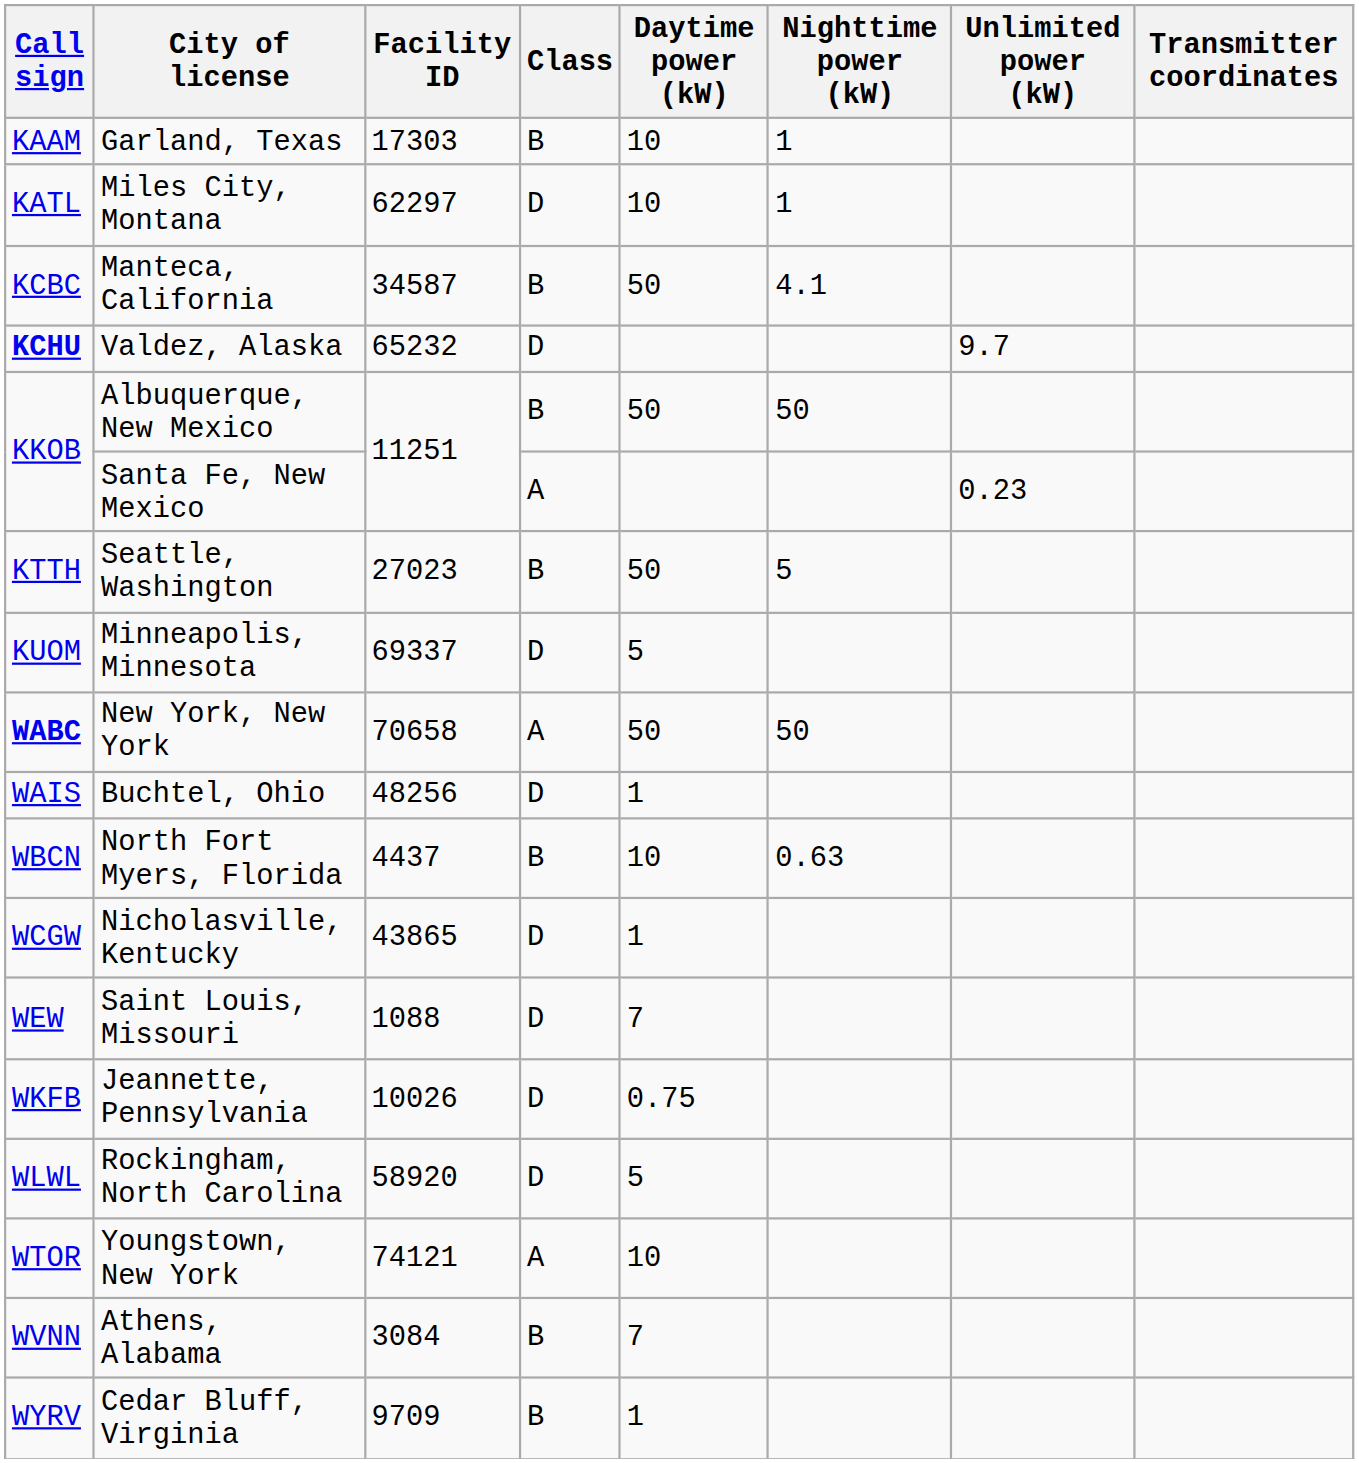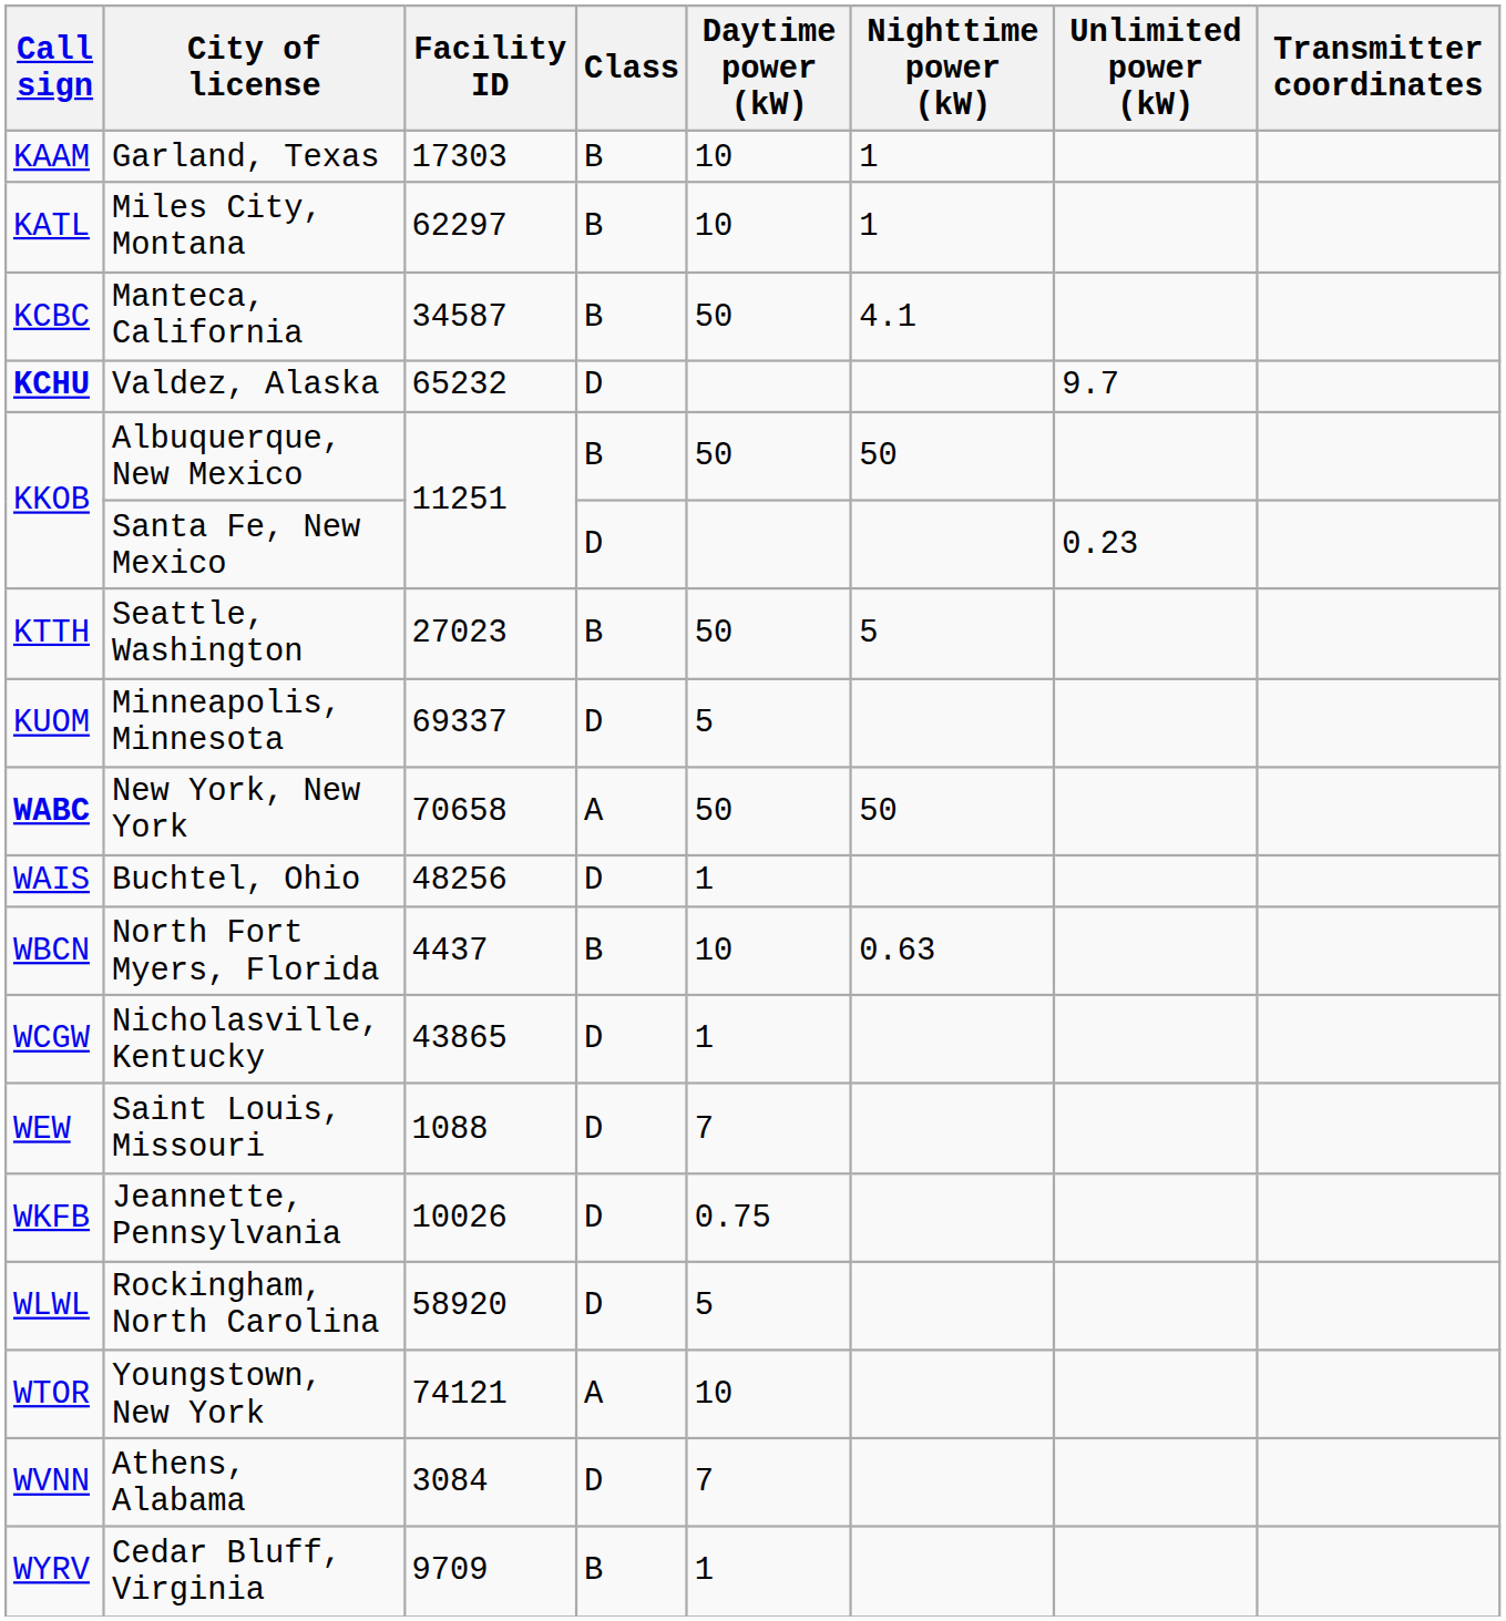Miles City, Montana | Class: D -> B
Santa Fe, New Mexico | Class: A -> D
Athens, Alabama | Class: B -> D
